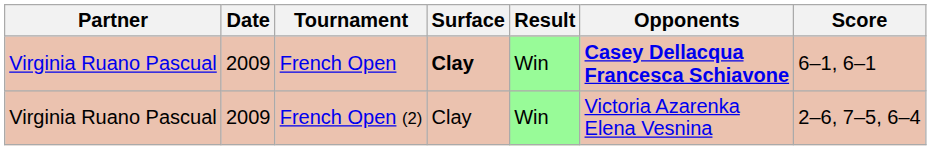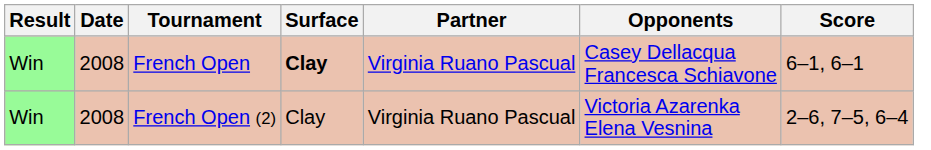columns swapped: Result <-> Partner
French Open | Date: 2009 -> 2008
French Open | Opponents: bold -> normal
French Open (2) | Date: 2009 -> 2008
